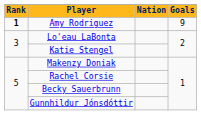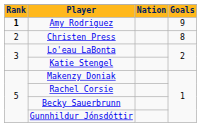+ row: 2 | Christen Press | 8
